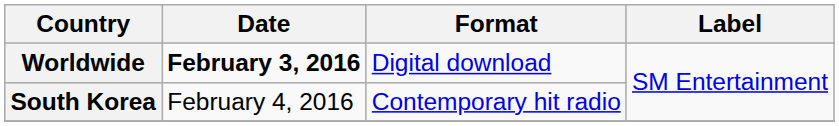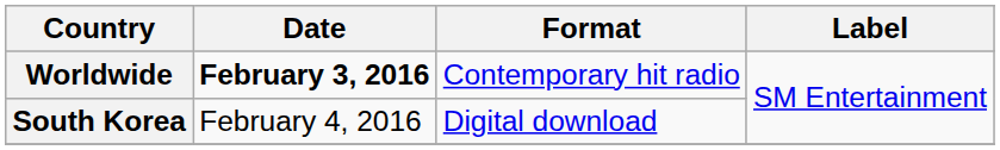Worldwide | Format: Digital download -> Contemporary hit radio
South Korea | Format: Contemporary hit radio -> Digital download
